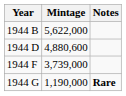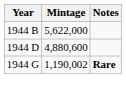- row: 1944 F | 3,739,000
1944 G | Mintage: 1,190,000 -> 1,190,002
